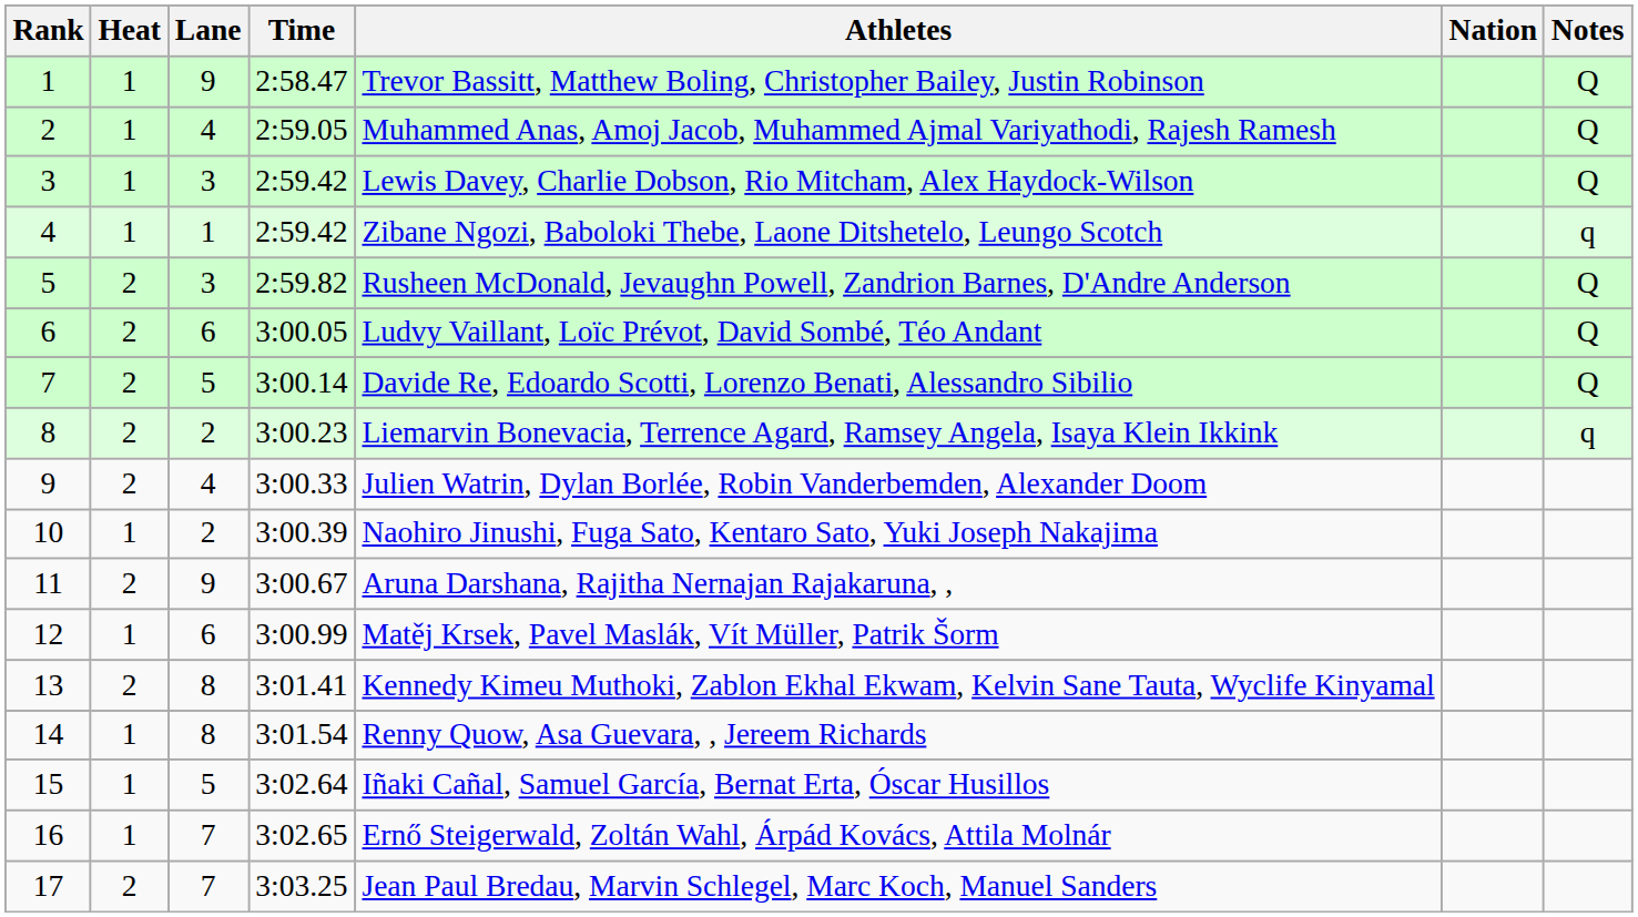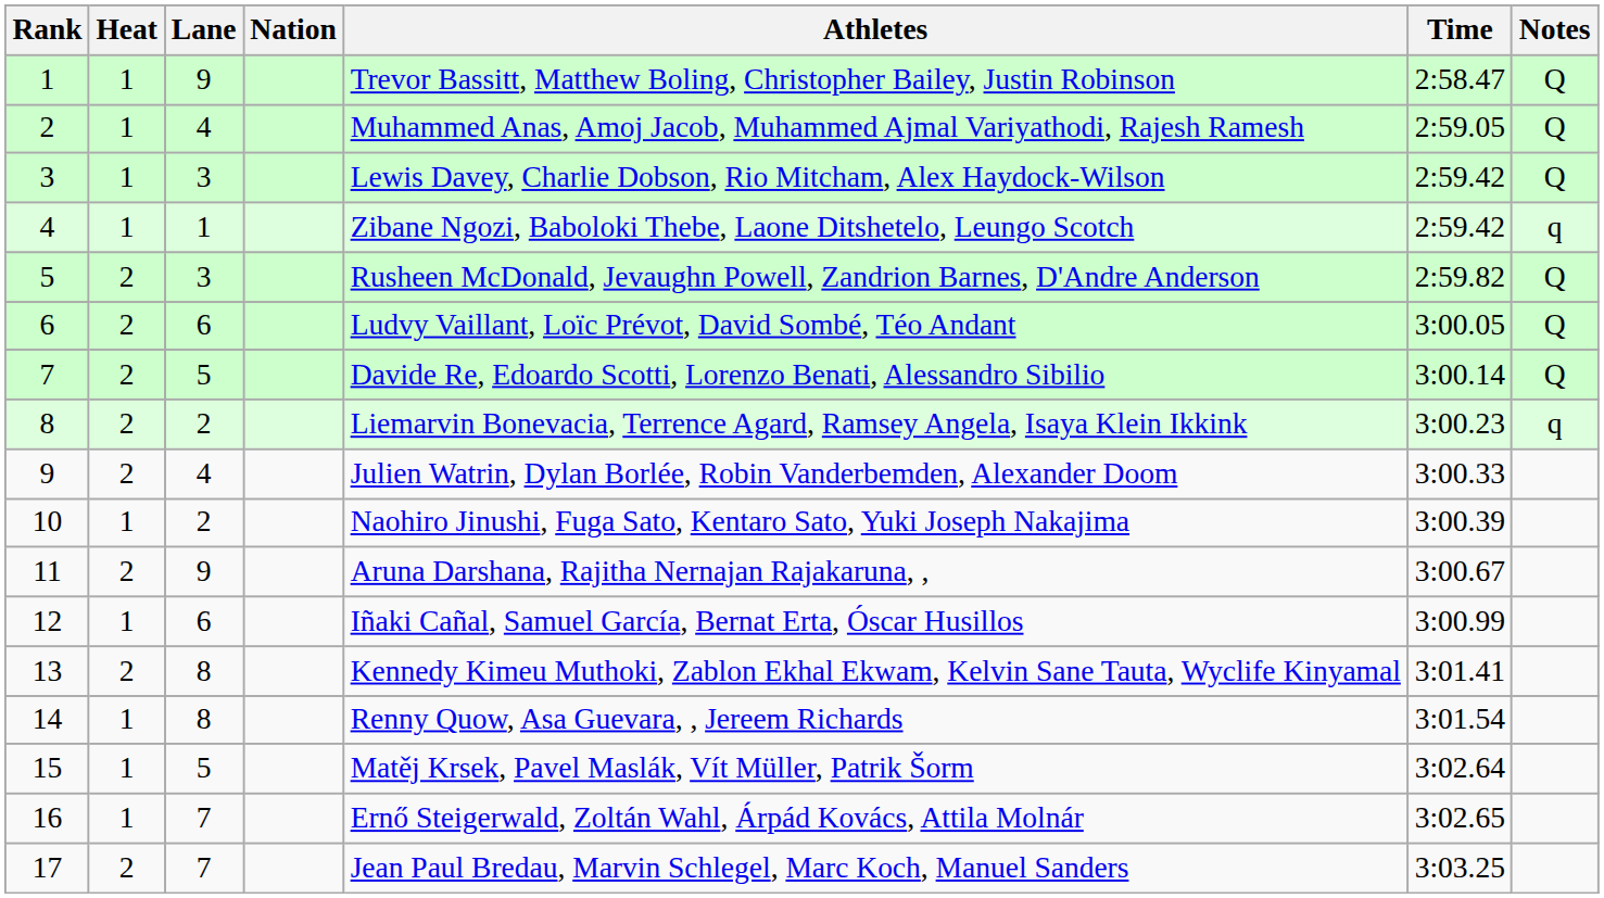columns swapped: Nation <-> Time
12 | Athletes: Matěj Krsek, Pavel Maslák, Vít Müller, Patrik Šorm -> Iñaki Cañal, Samuel García, Bernat Erta, Óscar Husillos
15 | Athletes: Iñaki Cañal, Samuel García, Bernat Erta, Óscar Husillos -> Matěj Krsek, Pavel Maslák, Vít Müller, Patrik Šorm
